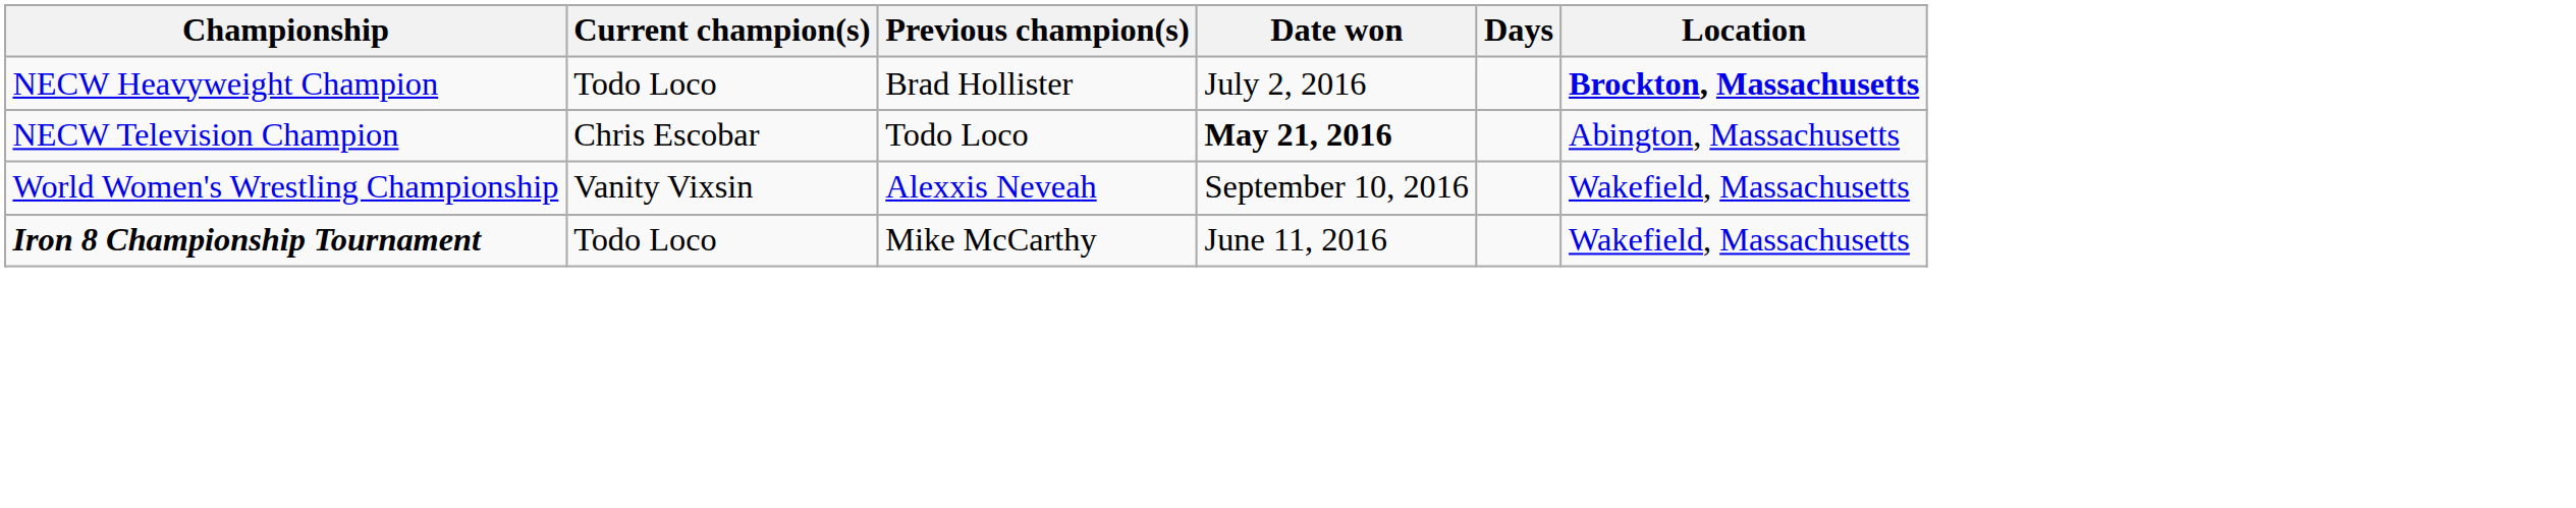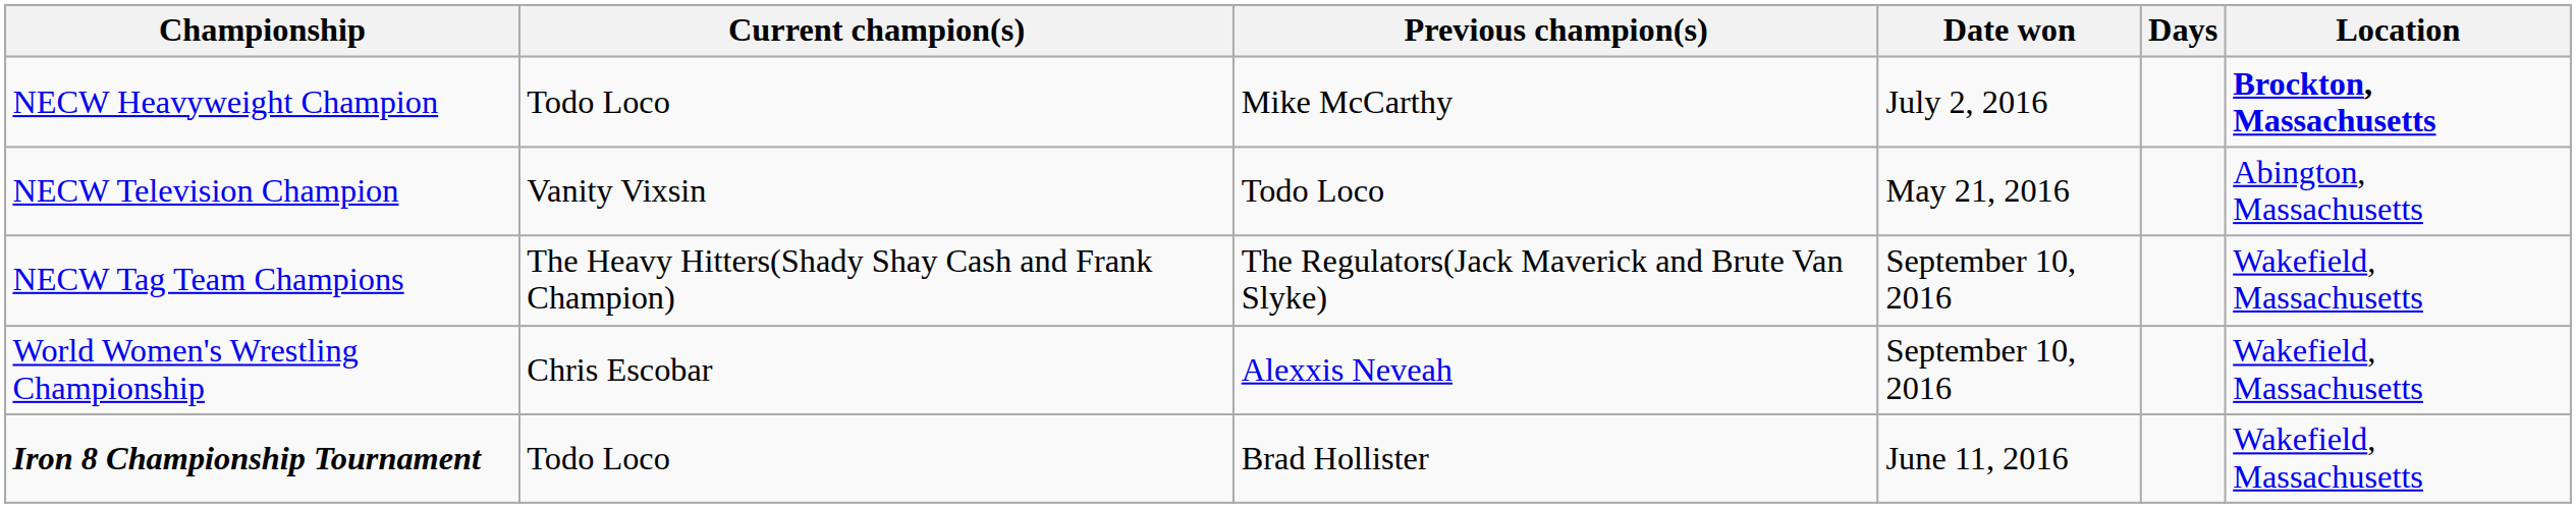NECW Heavyweight Champion | Previous champion(s): Brad Hollister -> Mike McCarthy
NECW Television Champion | Current champion(s): Chris Escobar -> Vanity Vixsin
NECW Television Champion | Date won: bold -> normal
+ row: NECW Tag Team Champions | The Heavy Hitters(Shady Shay Cash and Frank Champion) | The Regulators(Jack Maverick and Brute Van Slyke) | September 10, 2016 | Wakefield, Massachusetts
World Women's Wrestling Championship | Current champion(s): Vanity Vixsin -> Chris Escobar
Iron 8 Championship Tournament | Previous champion(s): Mike McCarthy -> Brad Hollister
